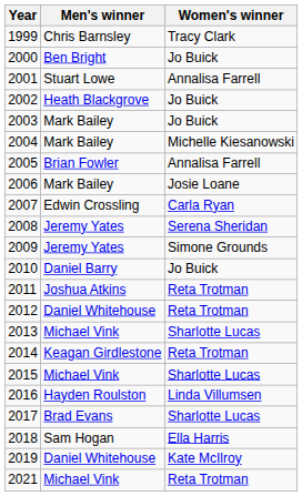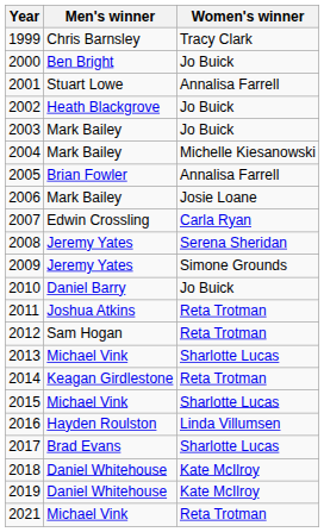2012 | Men's winner: Daniel Whitehouse -> Sam Hogan
2018 | Men's winner: Sam Hogan -> Daniel Whitehouse
2018 | Women's winner: Ella Harris -> Kate McIlroy
